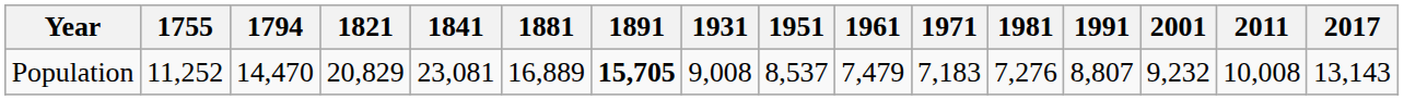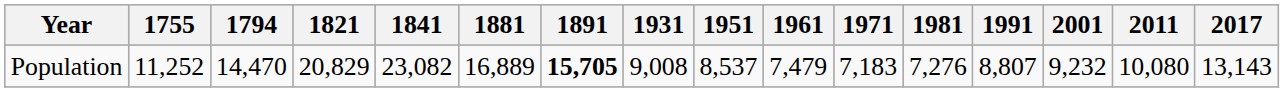Population | 1841: 23,081 -> 23,082
Population | 2011: 10,008 -> 10,080
